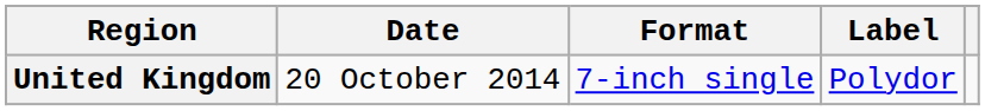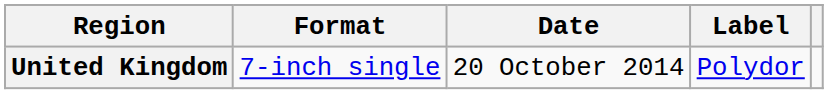columns swapped: Date <-> Format
